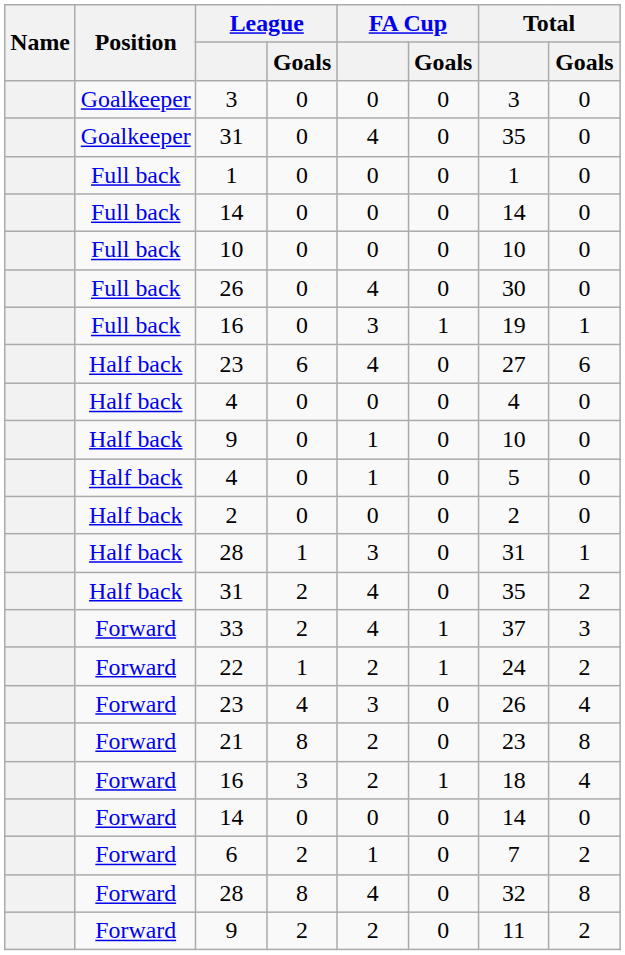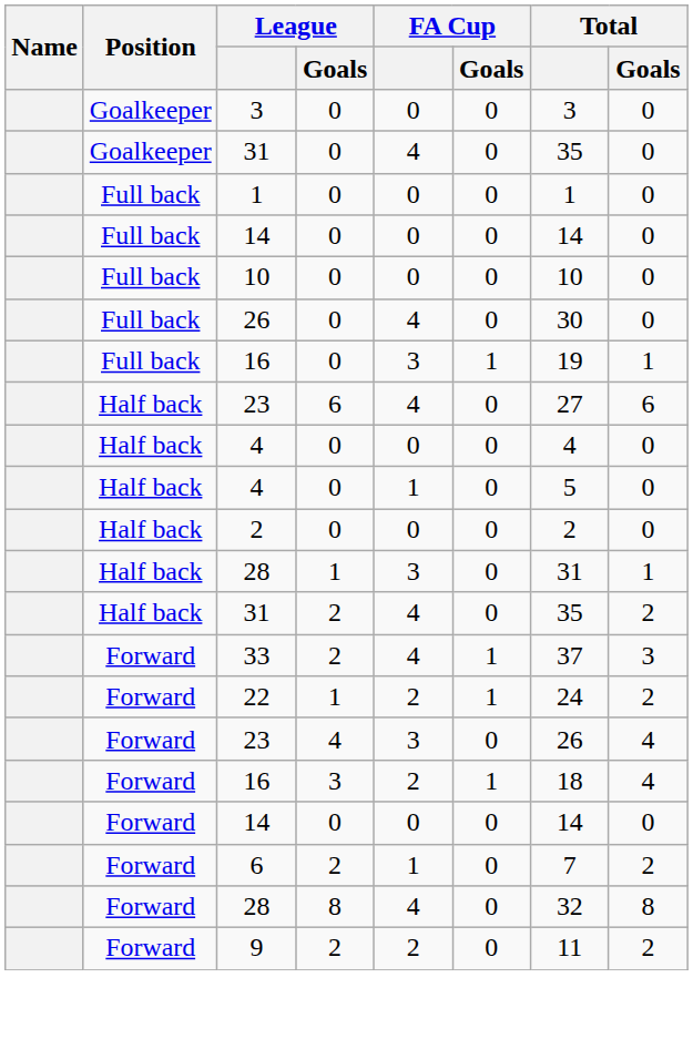- row: Half back | 9 | 0 | 1 | 0 | 10 | 0
- row: Forward | 21 | 8 | 2 | 0 | 23 | 8
